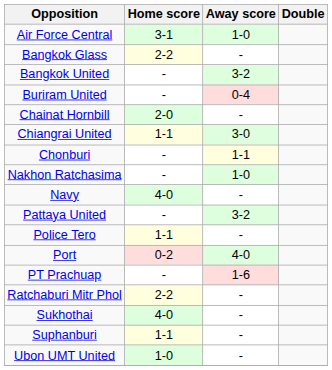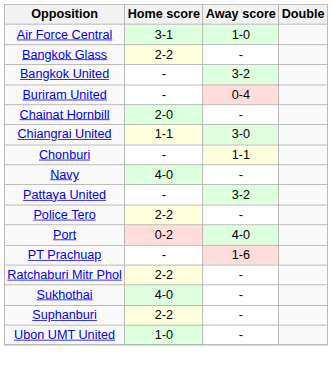- row: Nakhon Ratchasima | - | 1-0
Police Tero | Home score: 1-1 -> 2-2
Suphanburi | Home score: 1-1 -> 2-2
